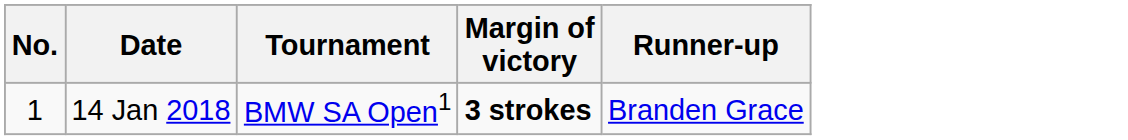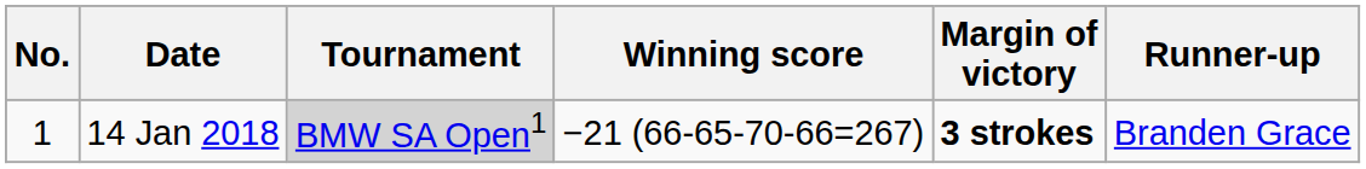+ column: Winning score | −21 (66-65-70-66=267)
14 Jan 2018 | Tournament: no background -> lightgrey background
